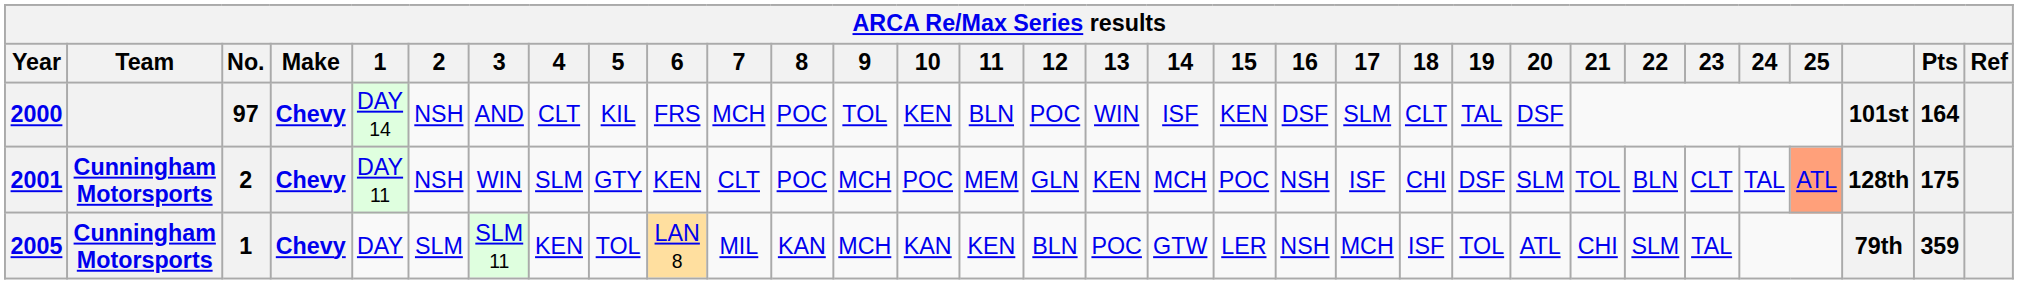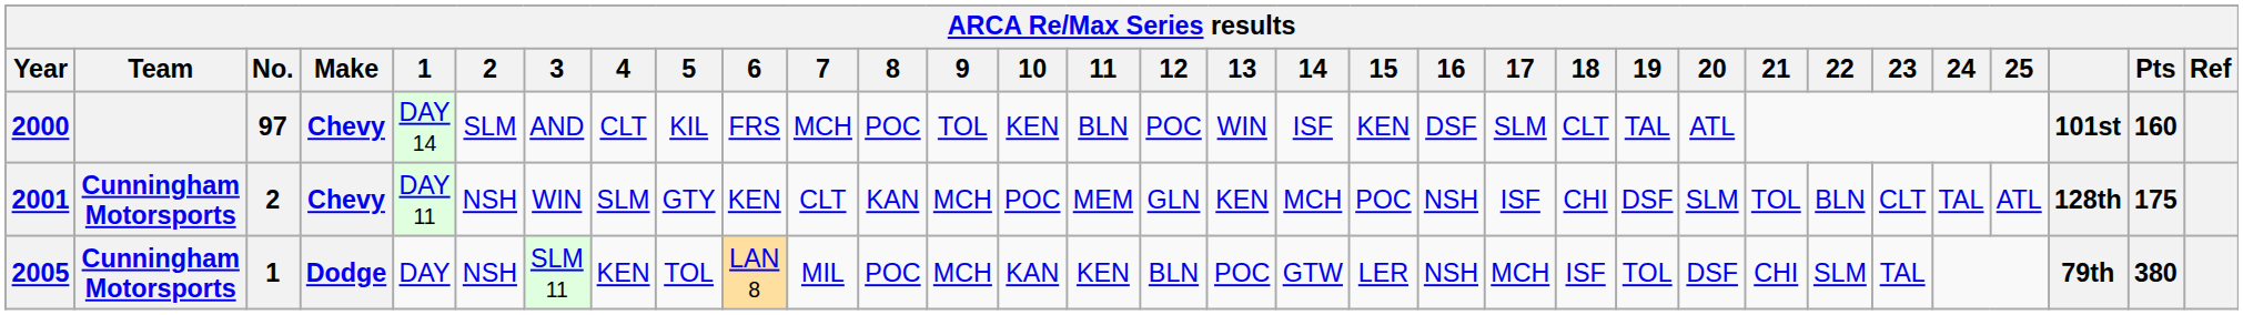2000 | 2: NSH -> SLM
2000 | 20: DSF -> ATL
2000 | Pts: 164 -> 160
2001 | 8: POC -> KAN
2001 | 25: lightsalmon background -> no background
2005 | Make: Chevy -> Dodge
2005 | 2: SLM -> NSH
2005 | 8: KAN -> POC
2005 | 20: ATL -> DSF
2005 | Pts: 359 -> 380
